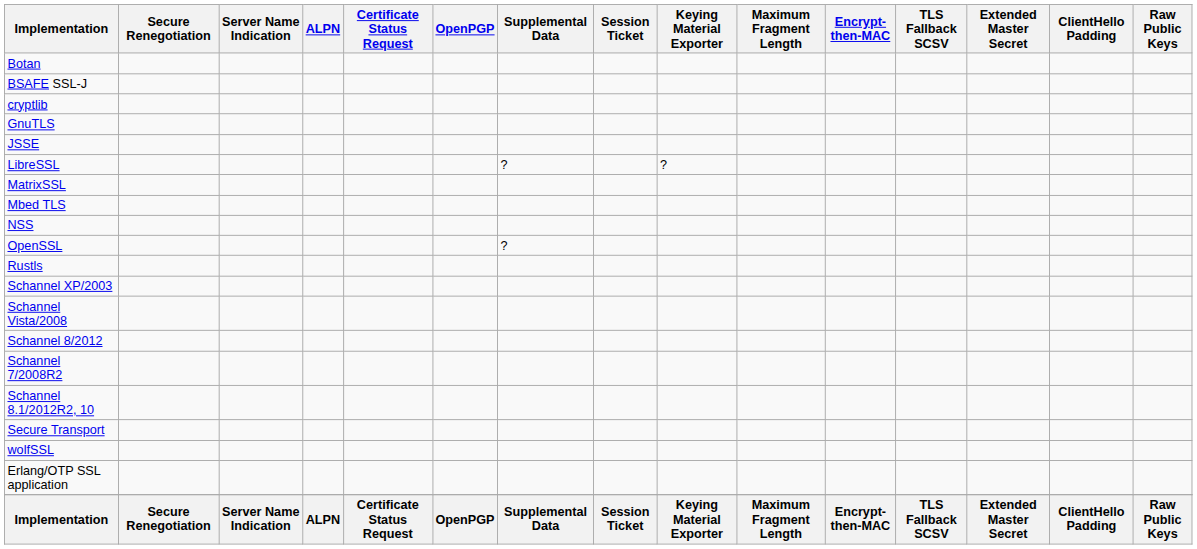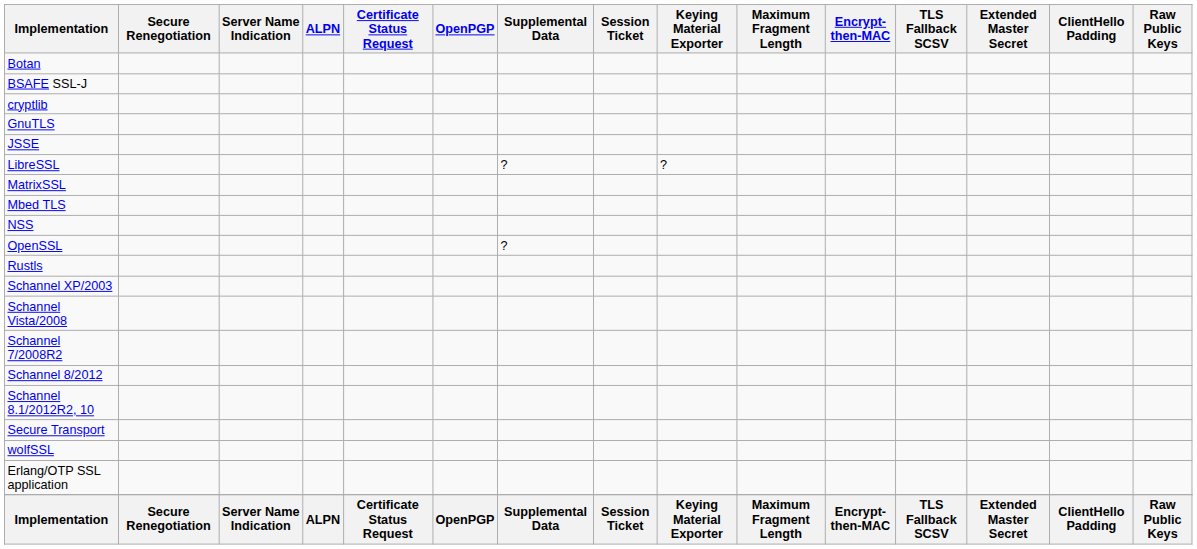rows swapped: Schannel 7/2008R2 <-> Schannel 8/2012
